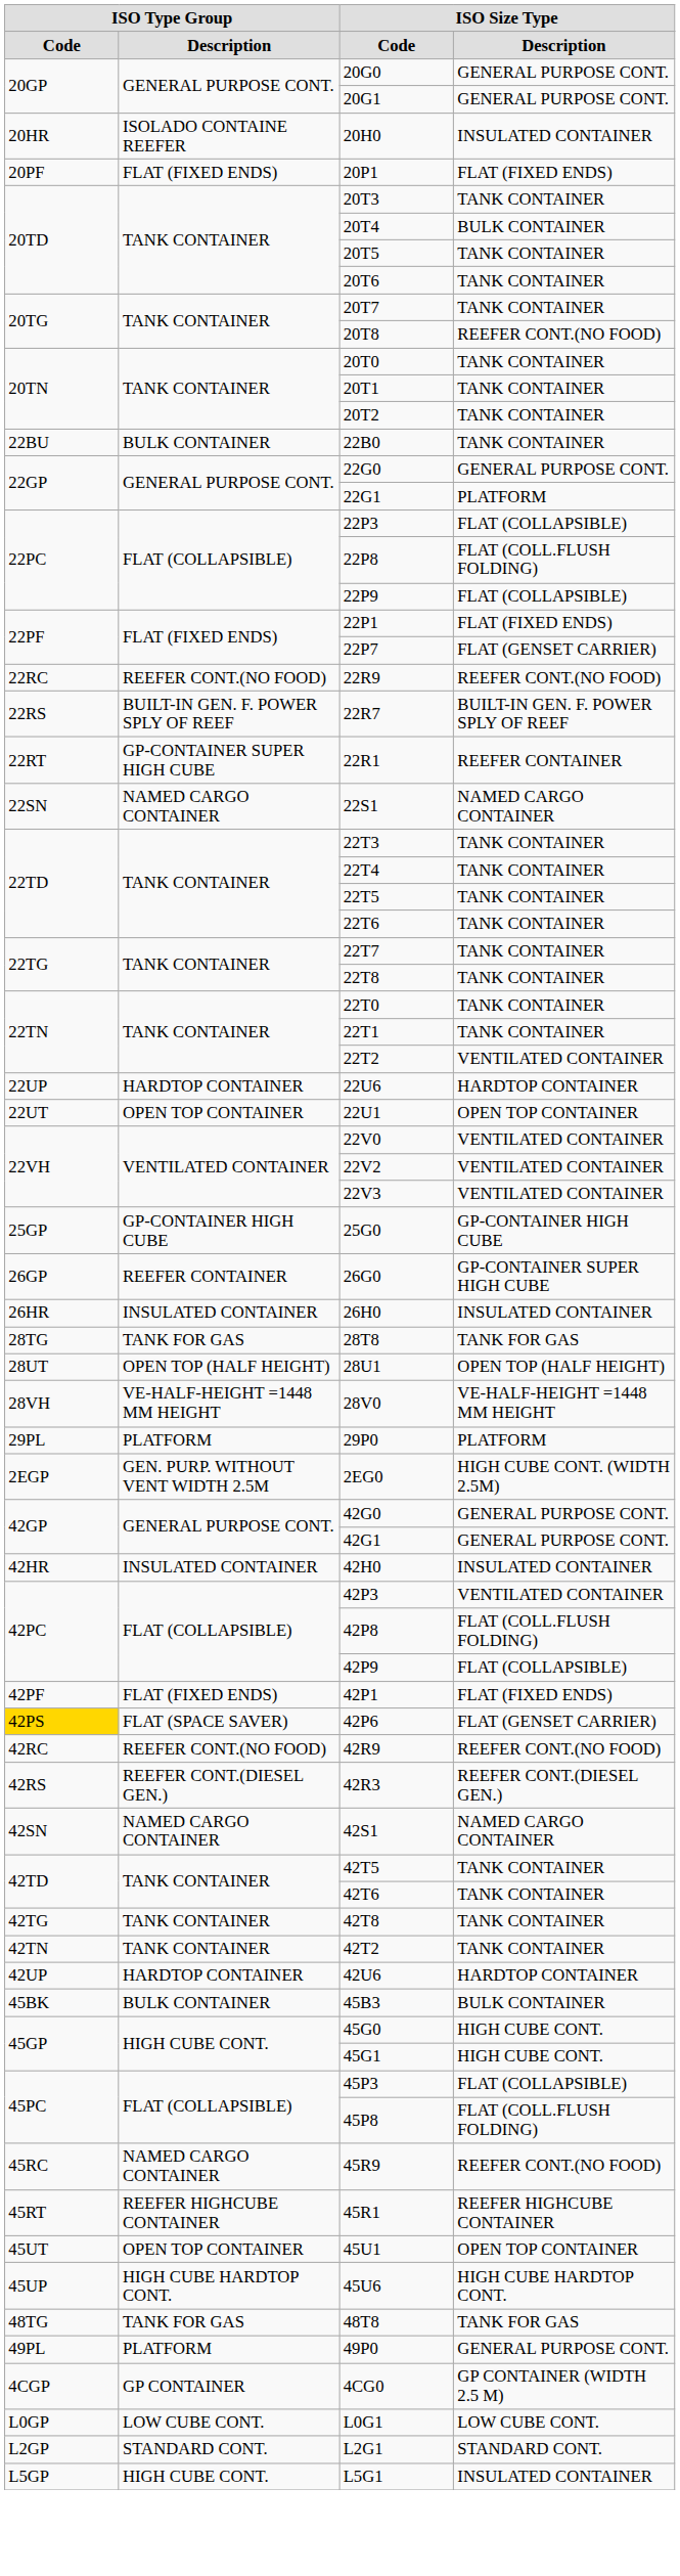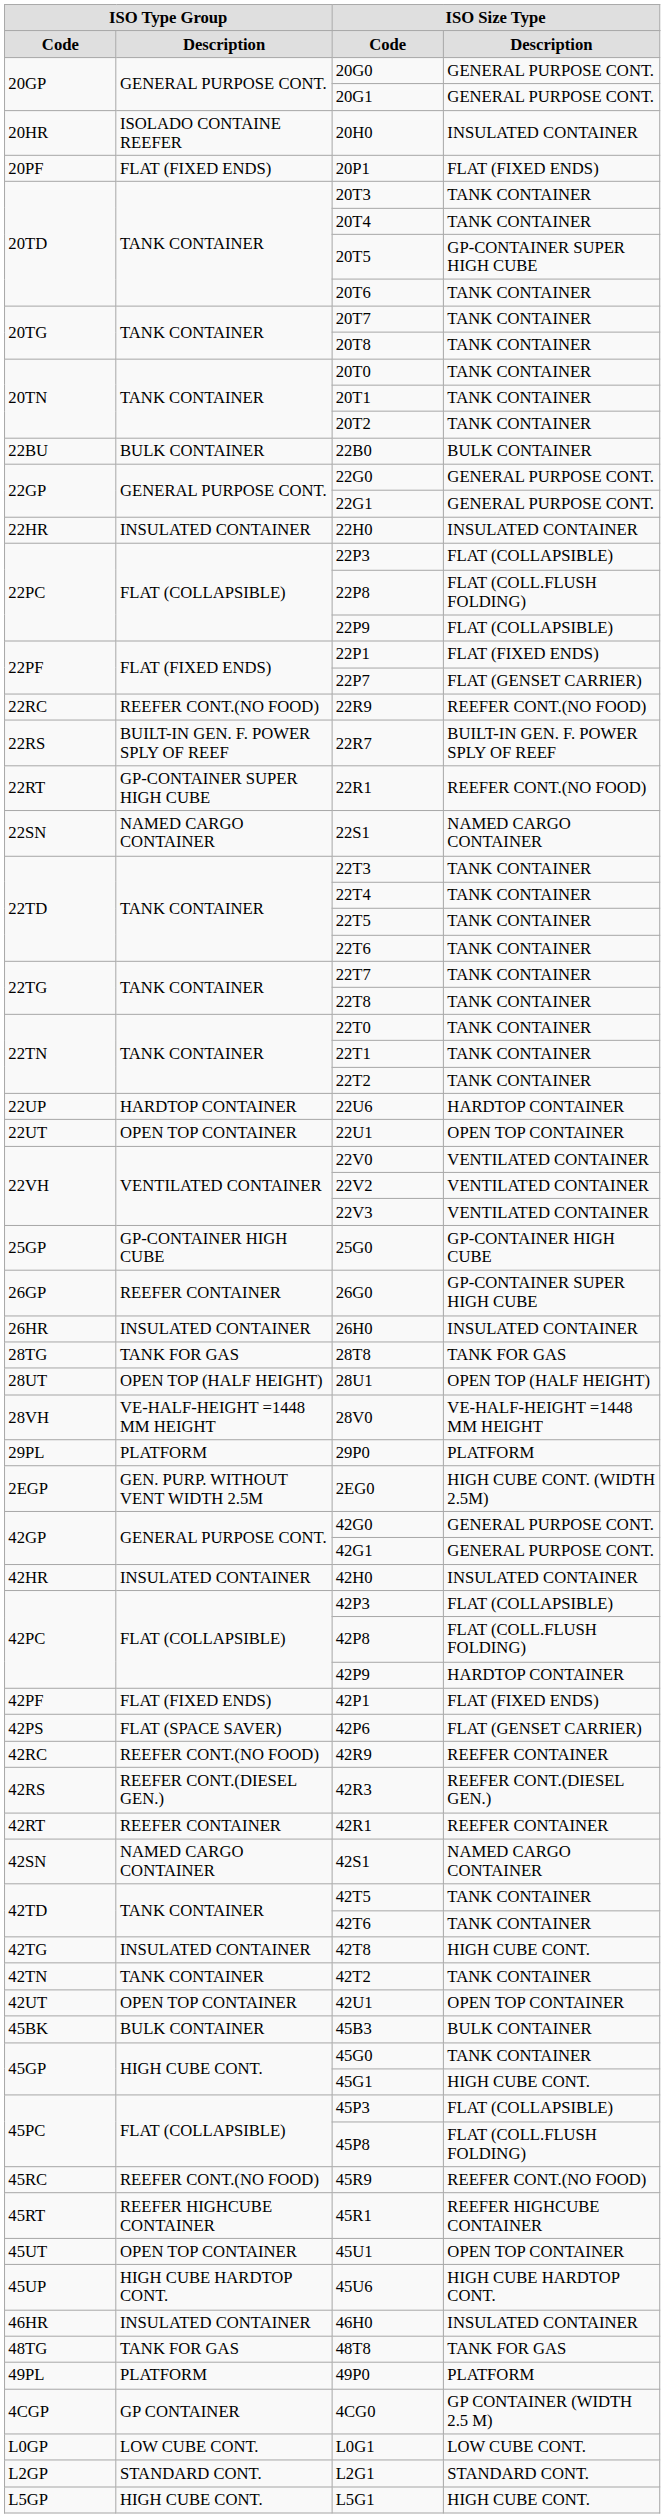20T4 | column 4: BULK CONTAINER -> TANK CONTAINER
20T5 | column 4: TANK CONTAINER -> GP-CONTAINER SUPER HIGH CUBE
20T8 | column 4: REEFER CONT.(NO FOOD) -> TANK CONTAINER
22B0 | column 4: TANK CONTAINER -> BULK CONTAINER
22G1 | column 4: PLATFORM -> GENERAL PURPOSE CONT.
+ row: 22HR | INSULATED CONTAINER | 22H0 | INSULATED CONTAINER
22R1 | column 4: REEFER CONTAINER -> REEFER CONT.(NO FOOD)
22T2 | column 4: VENTILATED CONTAINER -> TANK CONTAINER
42P3 | column 4: VENTILATED CONTAINER -> FLAT (COLLAPSIBLE)
42P9 | column 4: FLAT (COLLAPSIBLE) -> HARDTOP CONTAINER
42P6 | column 1: gold background -> no background
42R9 | column 4: REEFER CONT.(NO FOOD) -> REEFER CONTAINER
+ row: 42RT | REEFER CONTAINER | 42R1 | REEFER CONTAINER
42T8 | column 2: TANK CONTAINER -> INSULATED CONTAINER
42T8 | column 4: TANK CONTAINER -> HIGH CUBE CONT.
- row: 42UP | HARDTOP CONTAINER | 42U6 | HARDTOP CONTAINER
+ row: 42UT | OPEN TOP CONTAINER | 42U1 | OPEN TOP CONTAINER
45G0 | column 4: HIGH CUBE CONT. -> TANK CONTAINER
45R9 | column 2: NAMED CARGO CONTAINER -> REEFER CONT.(NO FOOD)
+ row: 46HR | INSULATED CONTAINER | 46H0 | INSULATED CONTAINER
49P0 | column 4: GENERAL PURPOSE CONT. -> PLATFORM
L5G1 | column 4: INSULATED CONTAINER -> HIGH CUBE CONT.
